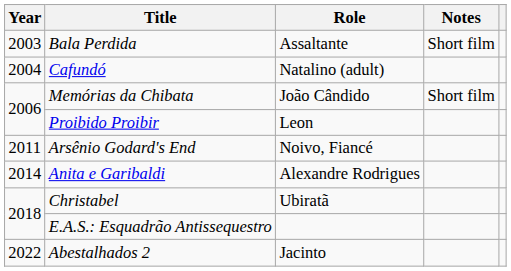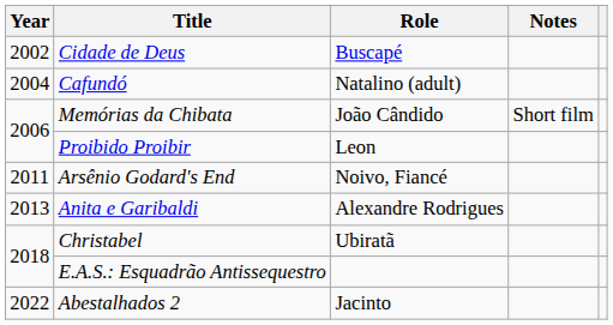+ row: 2002 | Cidade de Deus | Buscapé
- row: 2003 | Bala Perdida | Assaltante | Short film
Anita e Garibaldi | Year: 2014 -> 2013
